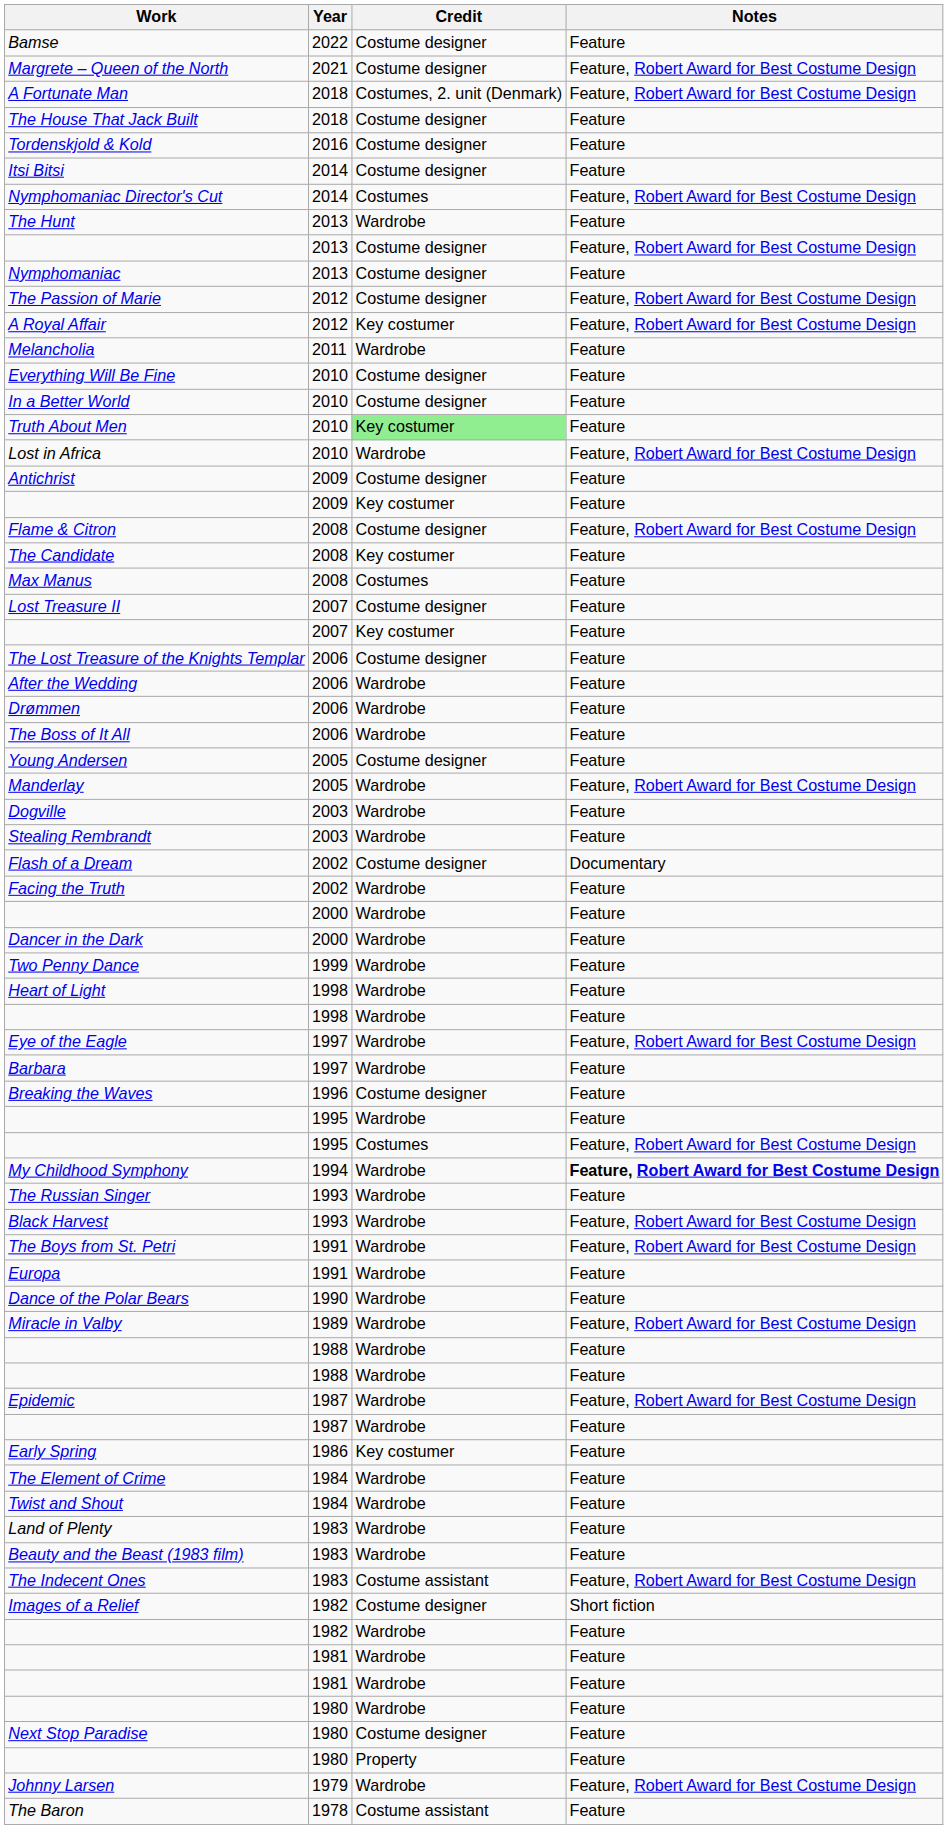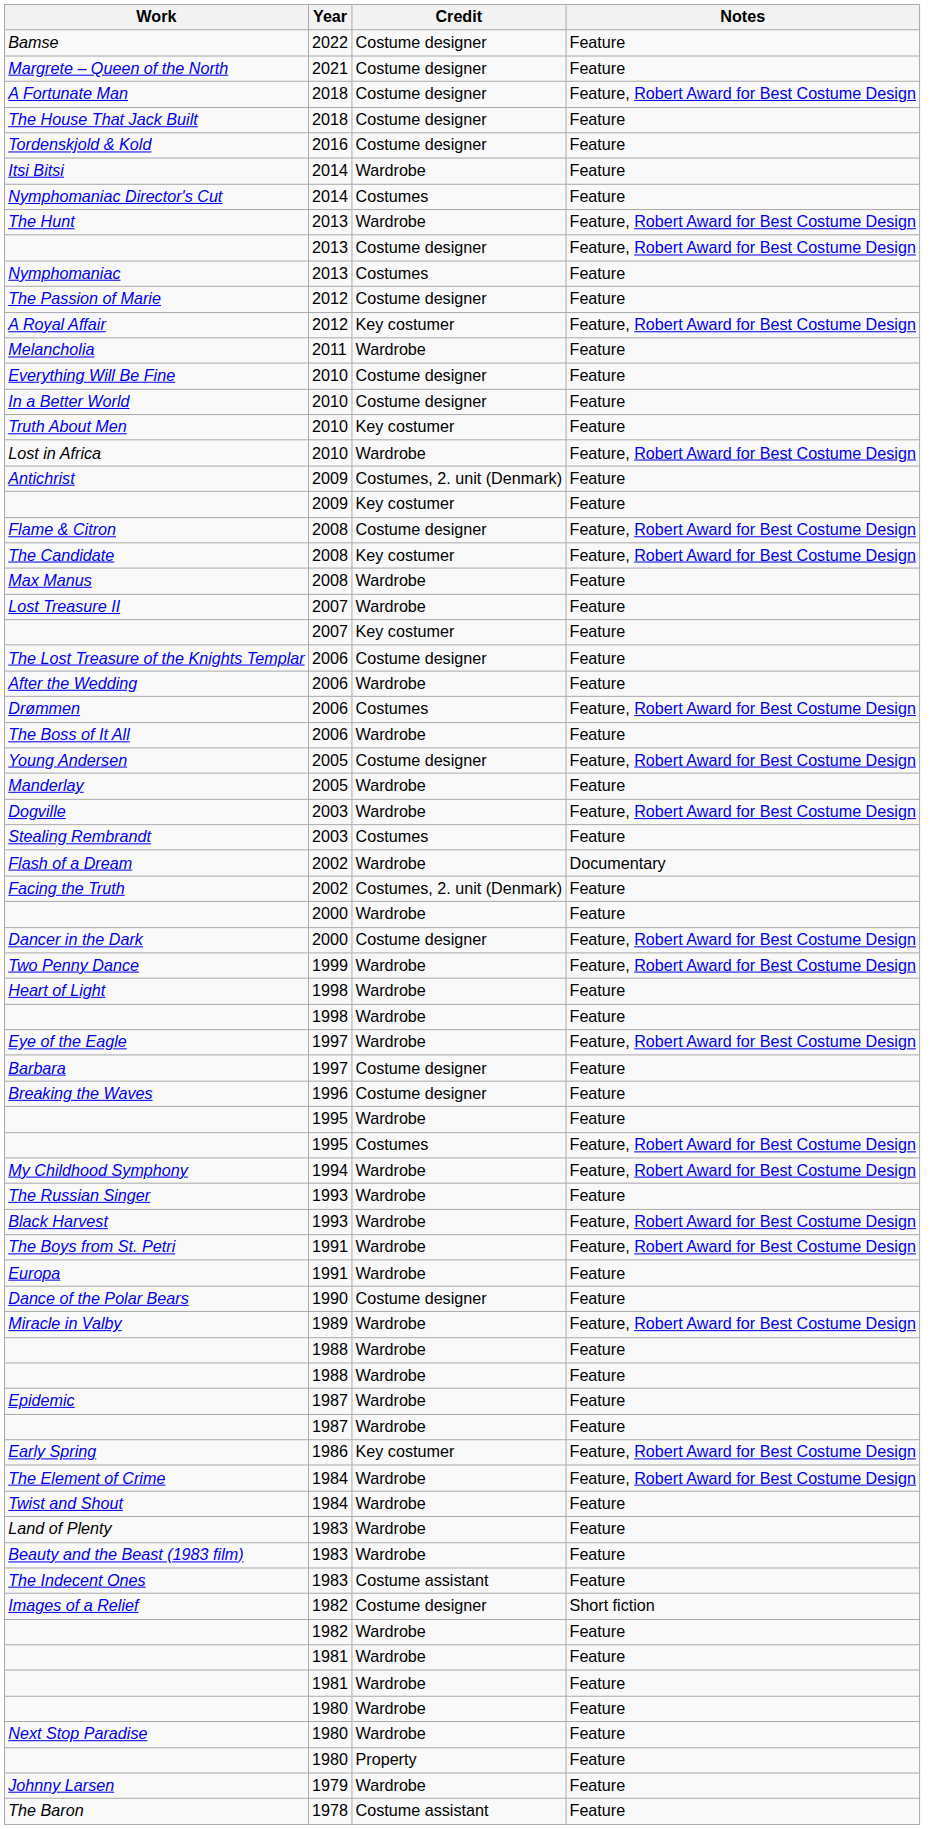Margrete – Queen of the North | Notes: Feature, Robert Award for Best Costume Design -> Feature
A Fortunate Man | Credit: Costumes, 2. unit (Denmark) -> Costume designer
Itsi Bitsi | Credit: Costume designer -> Wardrobe
Nymphomaniac Director's Cut | Notes: Feature, Robert Award for Best Costume Design -> Feature
The Hunt | Notes: Feature -> Feature, Robert Award for Best Costume Design
Nymphomaniac | Credit: Costume designer -> Costumes
The Passion of Marie | Notes: Feature, Robert Award for Best Costume Design -> Feature
Truth About Men | Credit: lightgreen background -> no background
Antichrist | Credit: Costume designer -> Costumes, 2. unit (Denmark)
The Candidate | Notes: Feature -> Feature, Robert Award for Best Costume Design
Max Manus | Credit: Costumes -> Wardrobe
Lost Treasure II | Credit: Costume designer -> Wardrobe
Drømmen | Credit: Wardrobe -> Costumes
Drømmen | Notes: Feature -> Feature, Robert Award for Best Costume Design
Young Andersen | Notes: Feature -> Feature, Robert Award for Best Costume Design
Manderlay | Notes: Feature, Robert Award for Best Costume Design -> Feature
Dogville | Notes: Feature -> Feature, Robert Award for Best Costume Design
Stealing Rembrandt | Credit: Wardrobe -> Costumes
Flash of a Dream | Credit: Costume designer -> Wardrobe
Facing the Truth | Credit: Wardrobe -> Costumes, 2. unit (Denmark)
Dancer in the Dark | Credit: Wardrobe -> Costume designer
Dancer in the Dark | Notes: Feature -> Feature, Robert Award for Best Costume Design
Two Penny Dance | Notes: Feature -> Feature, Robert Award for Best Costume Design
Barbara | Credit: Wardrobe -> Costume designer
My Childhood Symphony | Notes: bold -> normal
Dance of the Polar Bears | Credit: Wardrobe -> Costume designer
Epidemic | Notes: Feature, Robert Award for Best Costume Design -> Feature
Early Spring | Notes: Feature -> Feature, Robert Award for Best Costume Design
The Element of Crime | Notes: Feature -> Feature, Robert Award for Best Costume Design
The Indecent Ones | Notes: Feature, Robert Award for Best Costume Design -> Feature
Next Stop Paradise | Credit: Costume designer -> Wardrobe
Johnny Larsen | Notes: Feature, Robert Award for Best Costume Design -> Feature
